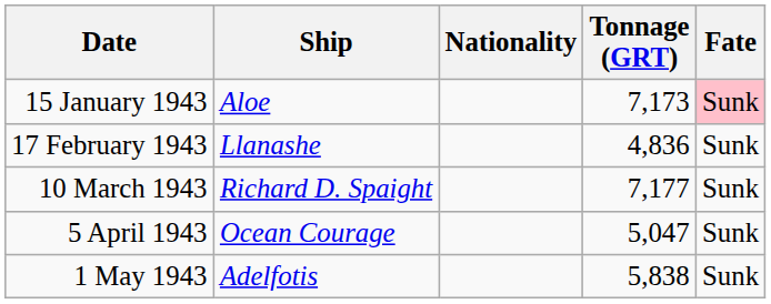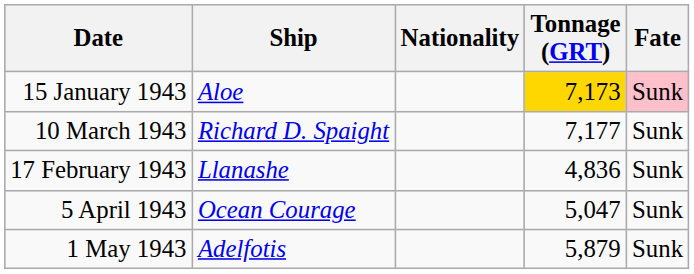15 January 1943 | Tonnage (GRT): no background -> gold background
rows swapped: 17 February 1943 <-> 10 March 1943
1 May 1943 | Tonnage (GRT): 5,838 -> 5,879
